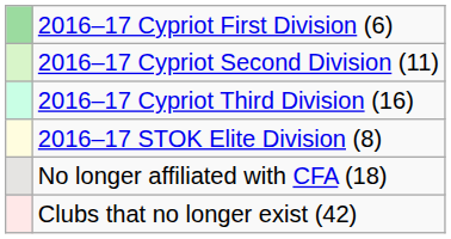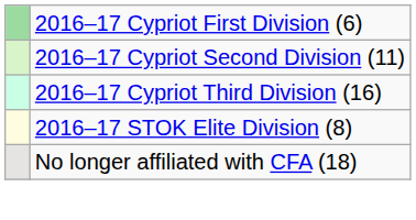- row: Clubs that no longer exist (42)
